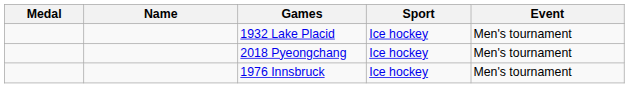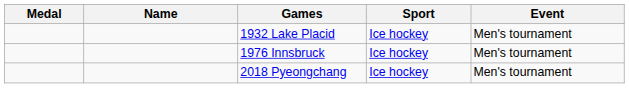rows swapped: 1976 Innsbruck <-> 2018 Pyeongchang
